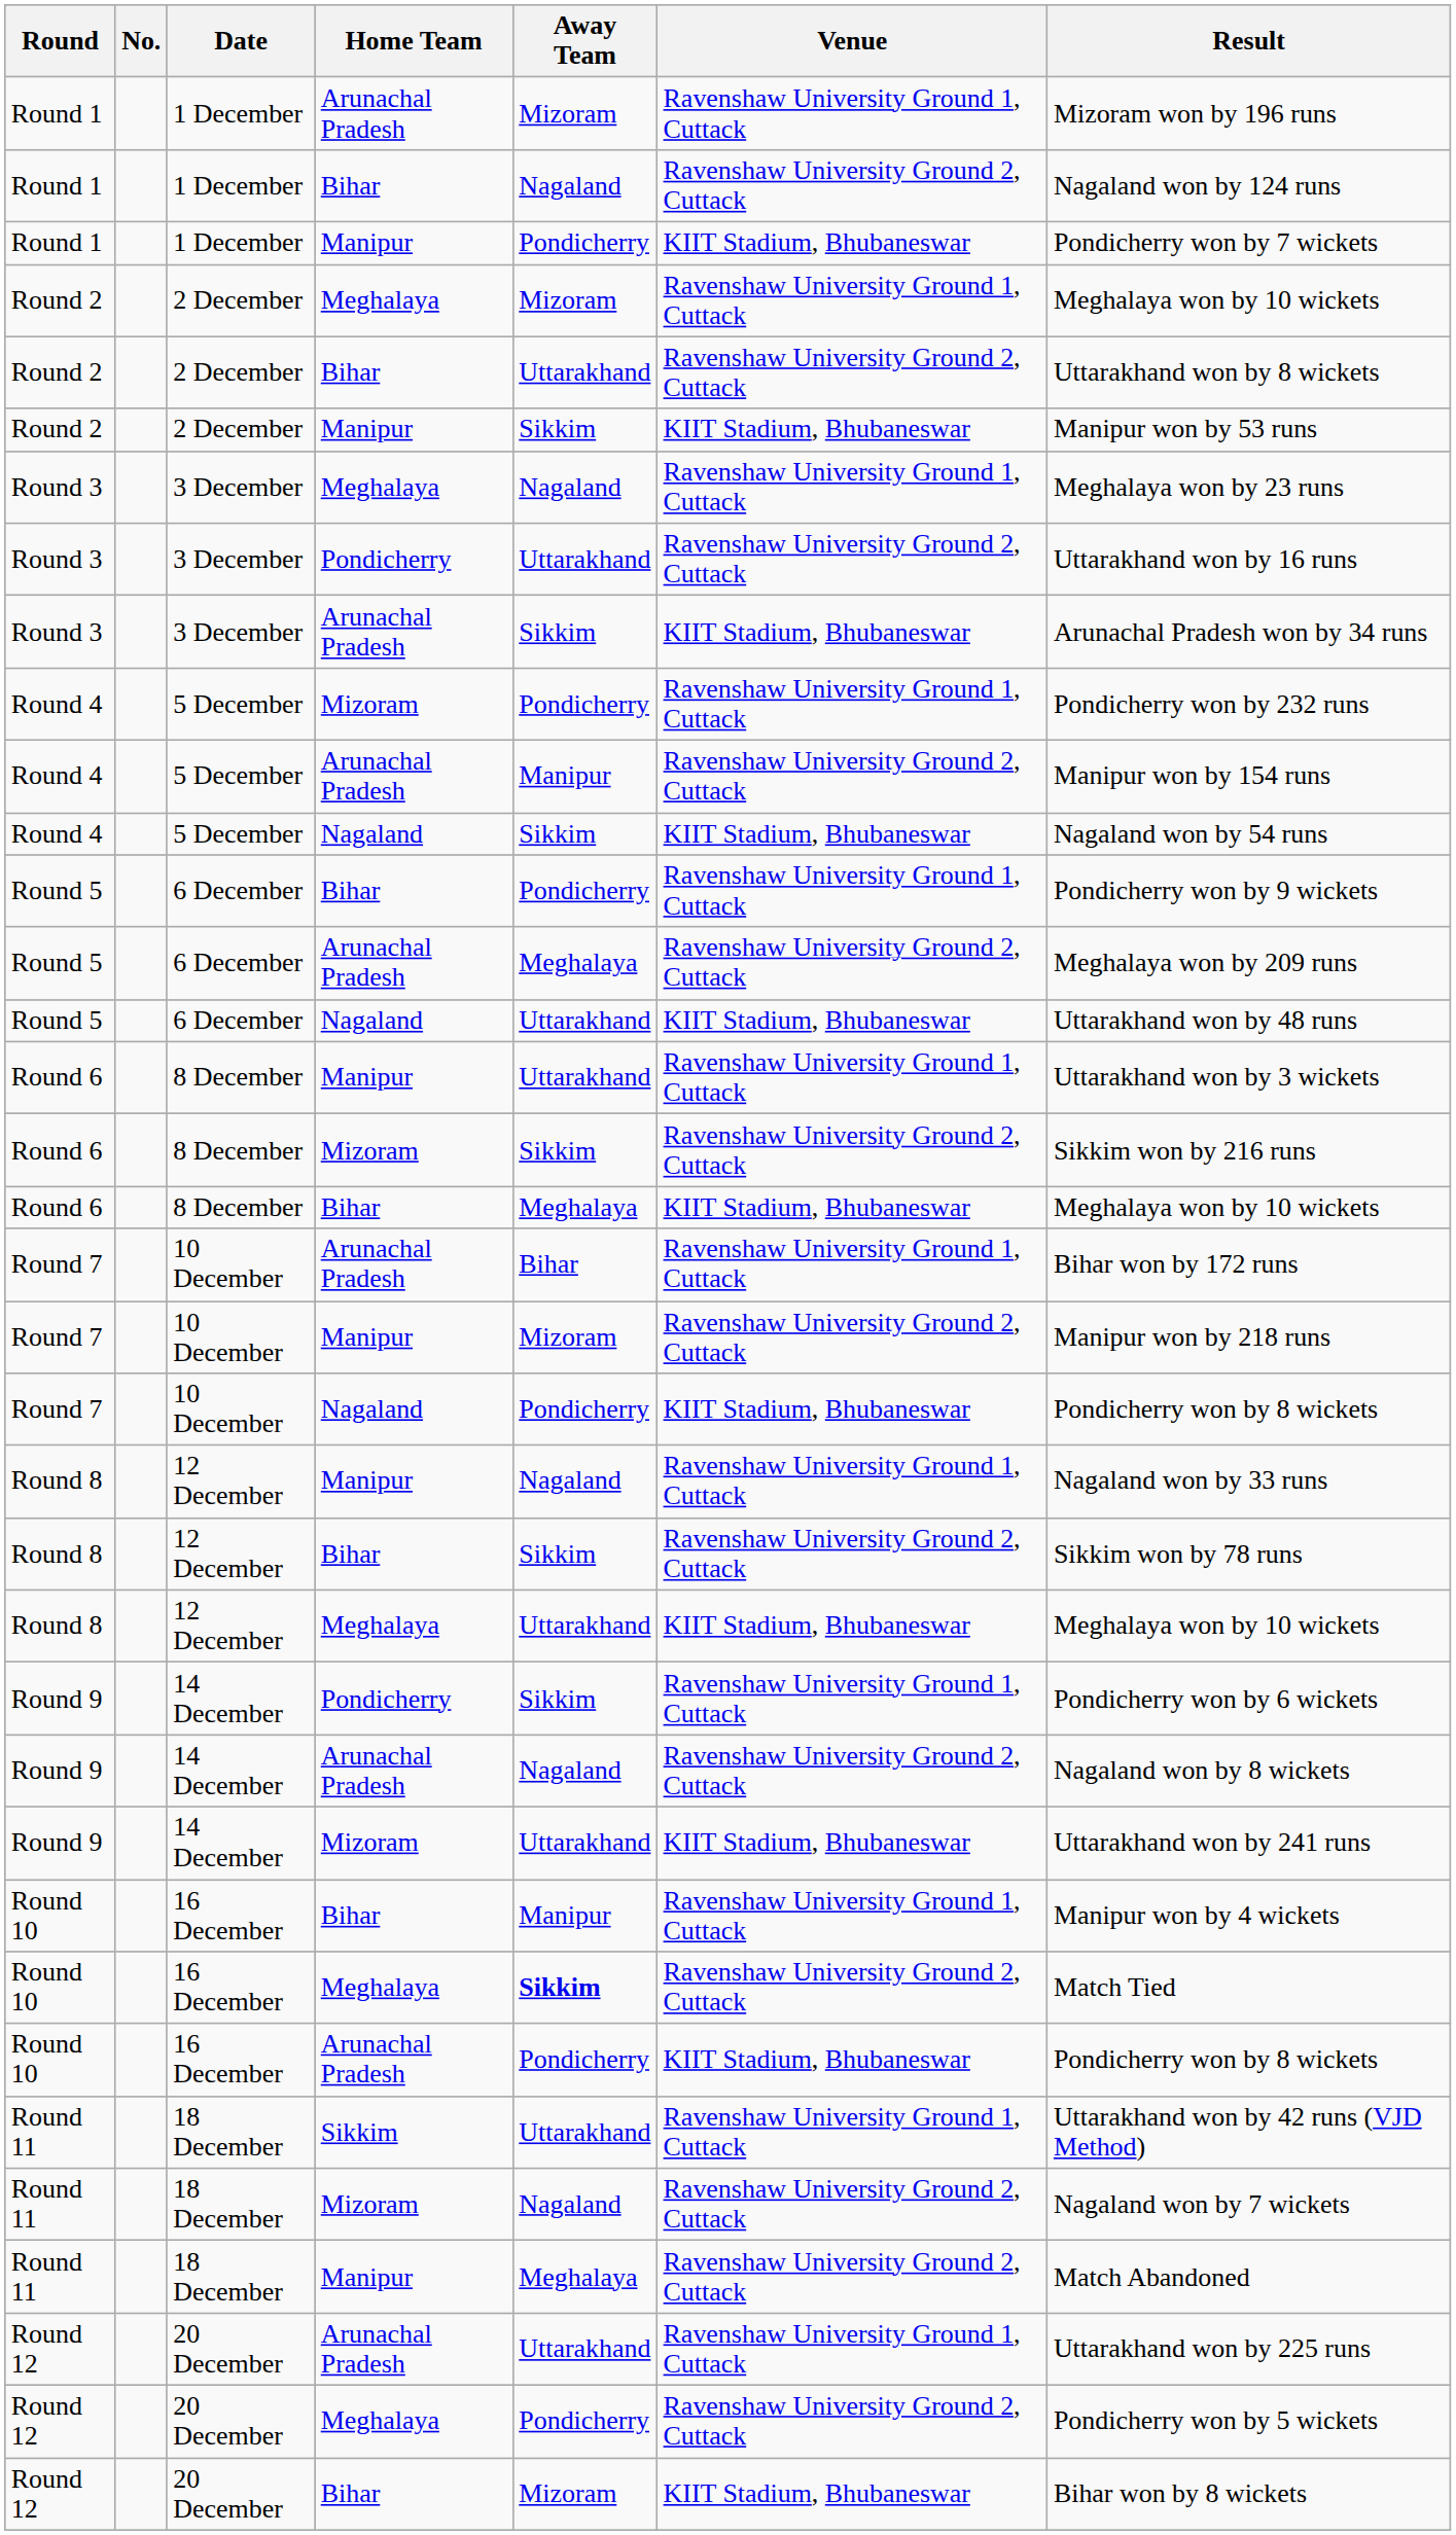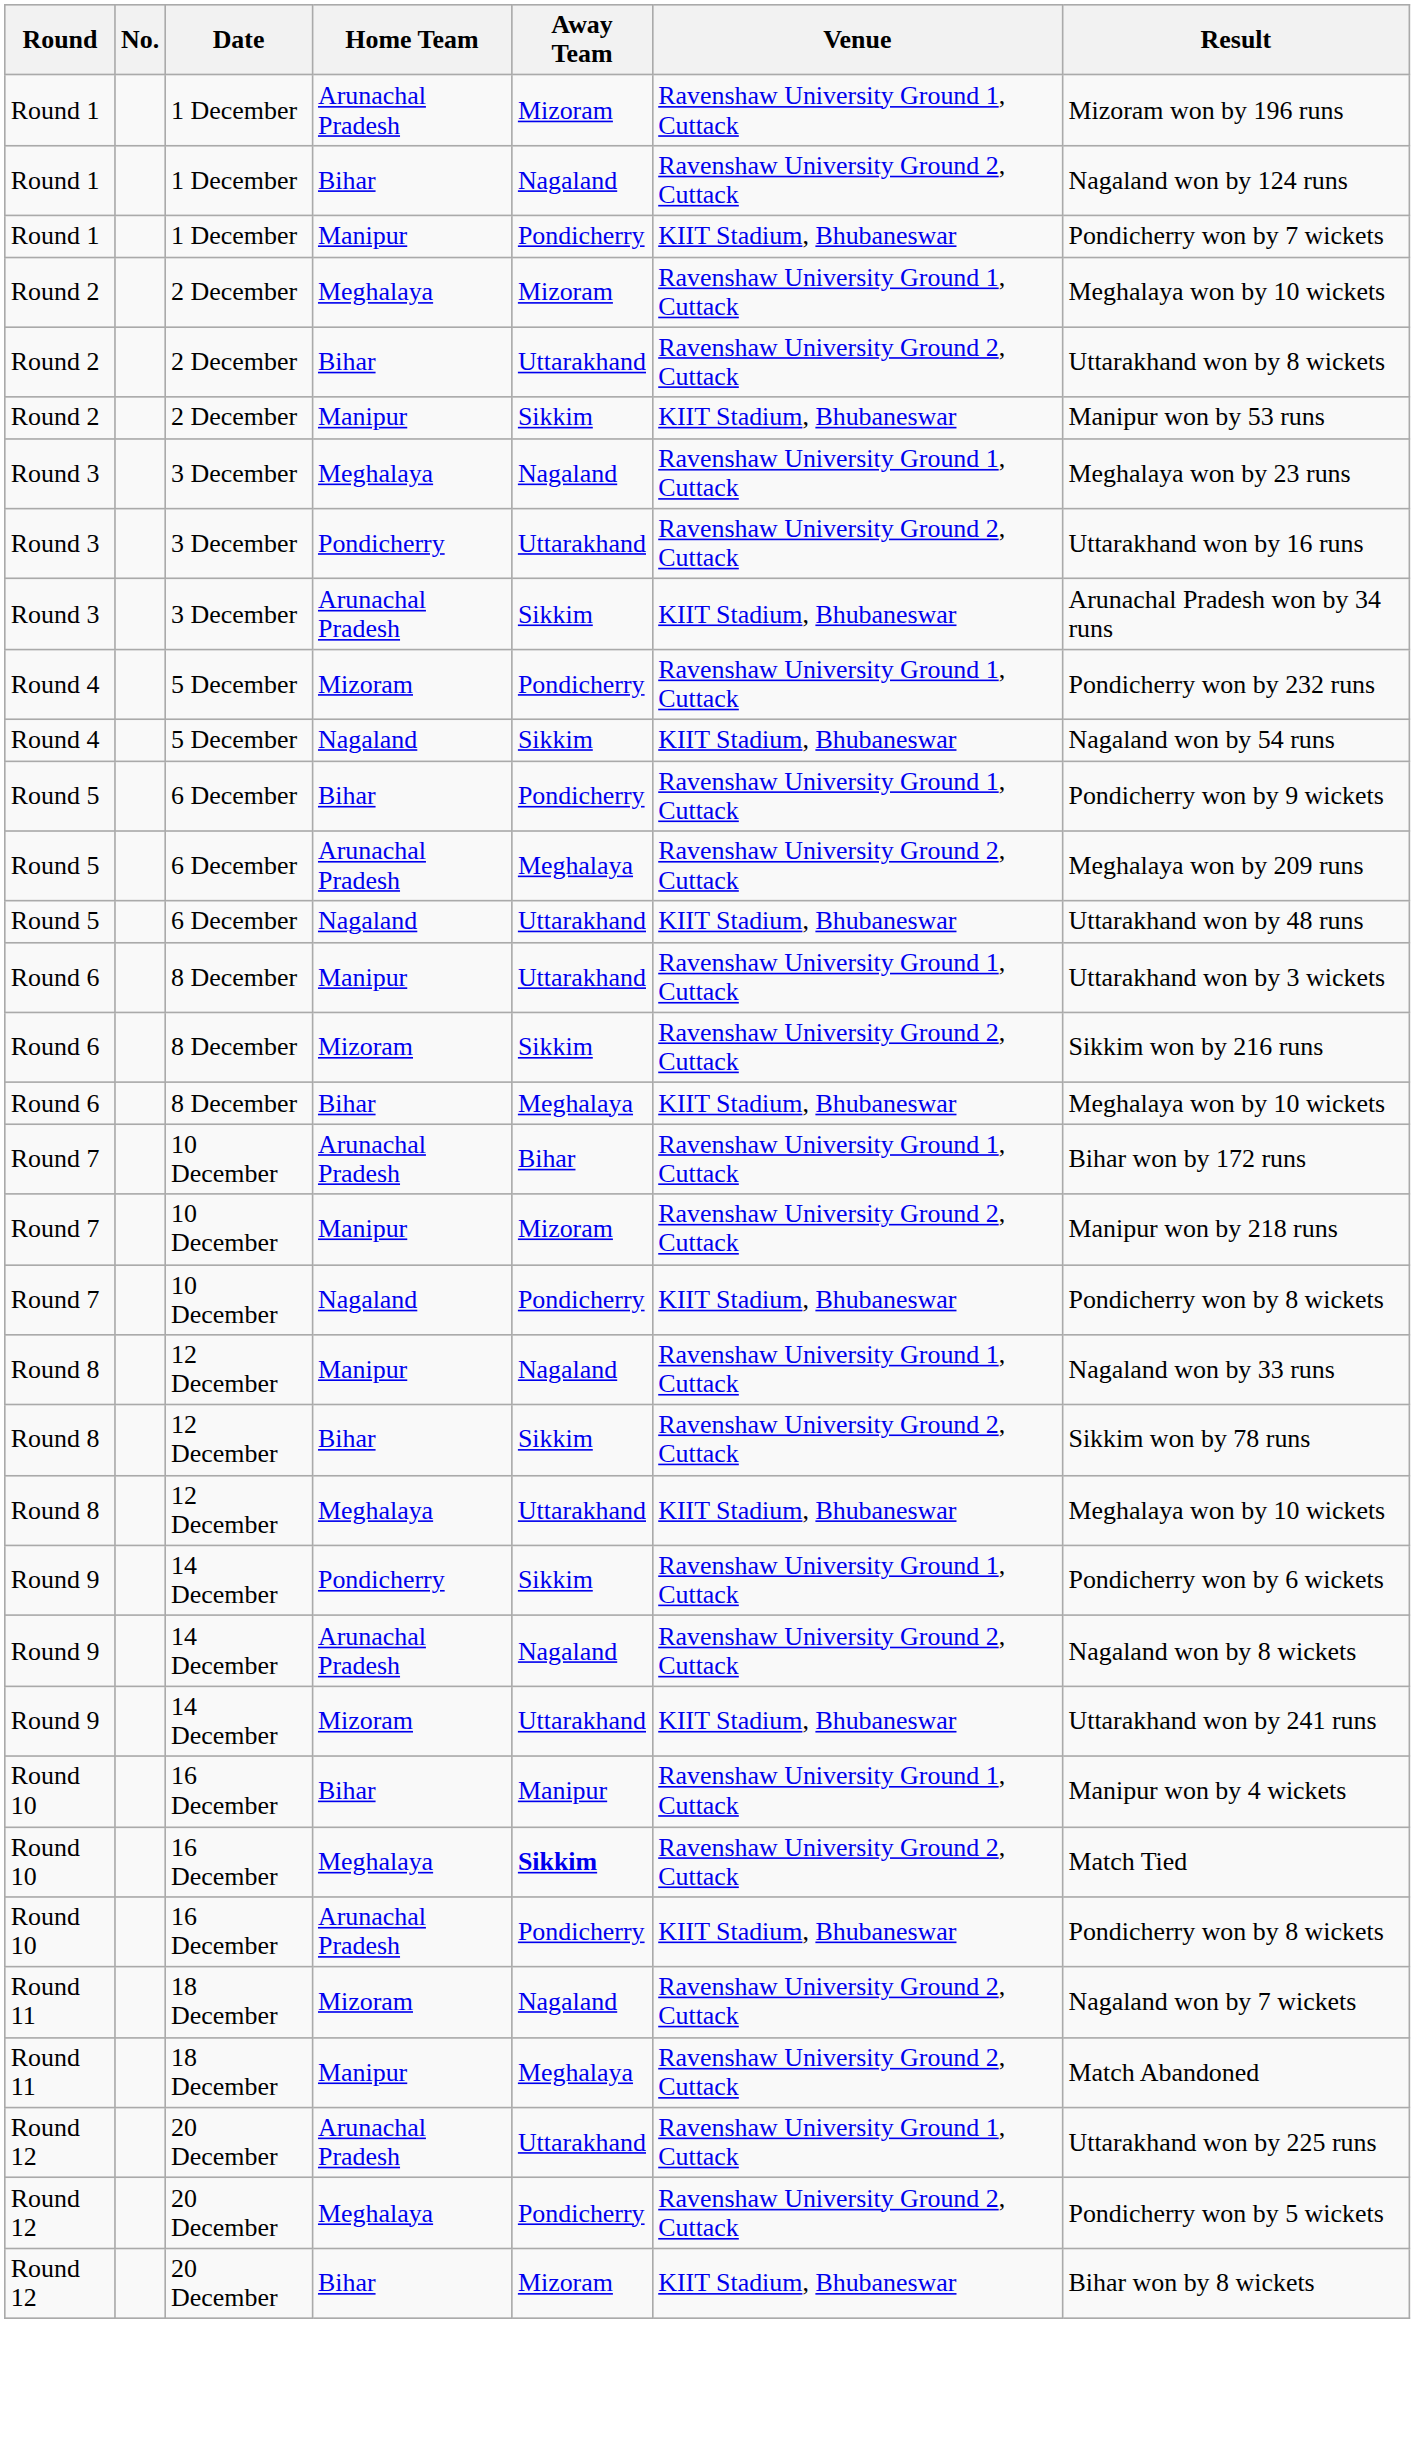- row: Round 4 | 5 December | Arunachal Pradesh | Manipur | Ravenshaw University Ground 2, Cuttack | Manipur won by 154 runs
- row: Round 11 | 18 December | Sikkim | Uttarakhand | Ravenshaw University Ground 1, Cuttack | Uttarakhand won by 42 runs (VJD Method)
